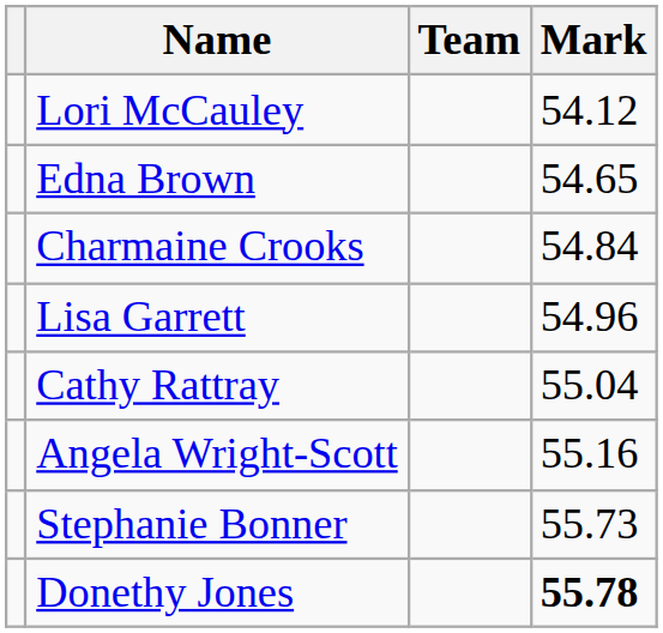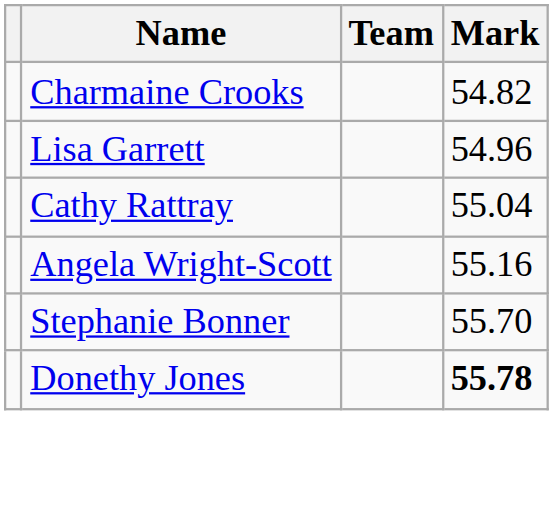- row: Lori McCauley | 54.12
- row: Edna Brown | 54.65
Charmaine Crooks | Mark: 54.84 -> 54.82
Stephanie Bonner | Mark: 55.73 -> 55.70
